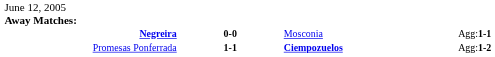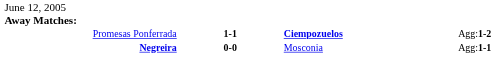rows swapped: Promesas Ponferrada <-> Negreira
